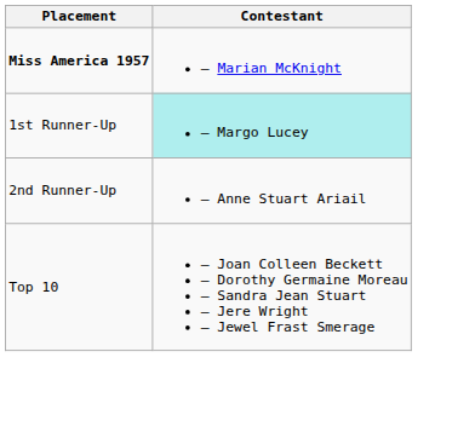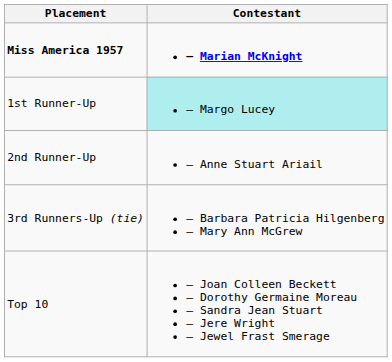Miss America 1957 | Contestant: normal -> bold
+ row: 3rd Runners-Up (tie) | – Barbara Patricia Hilgenberg – Mary Ann McGrew
